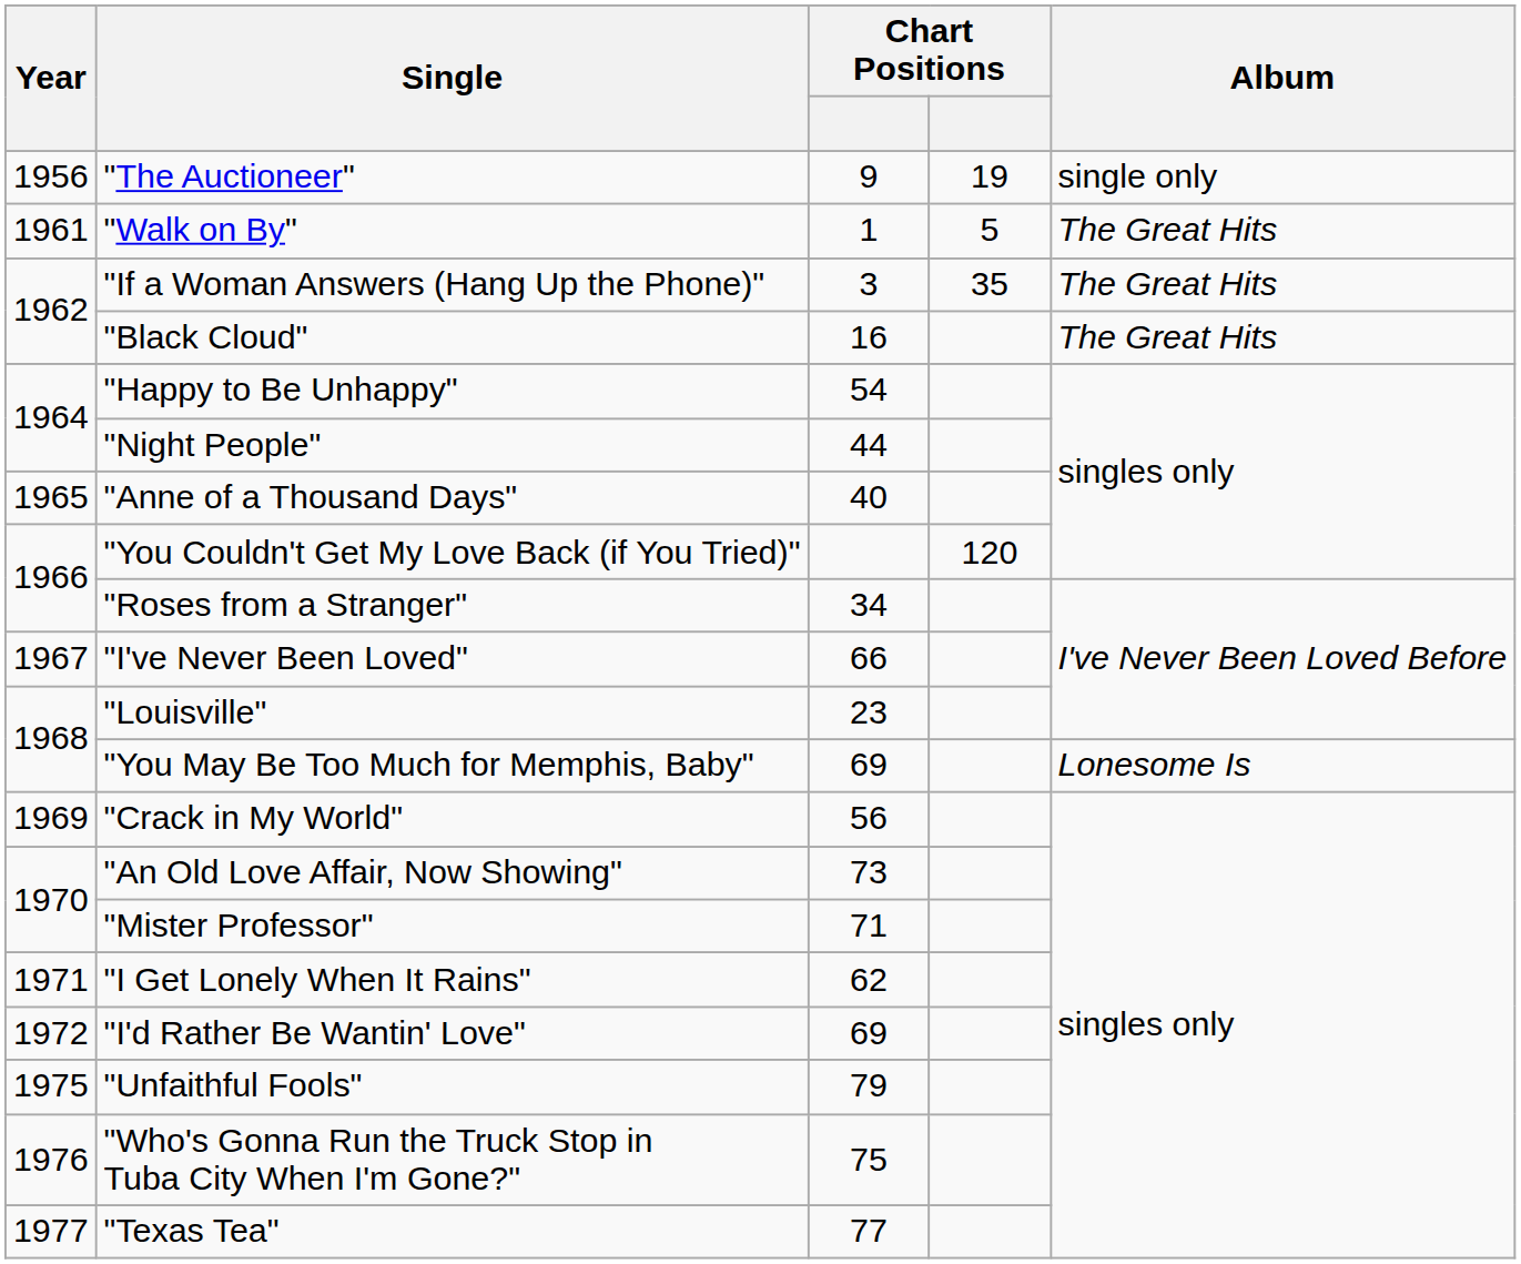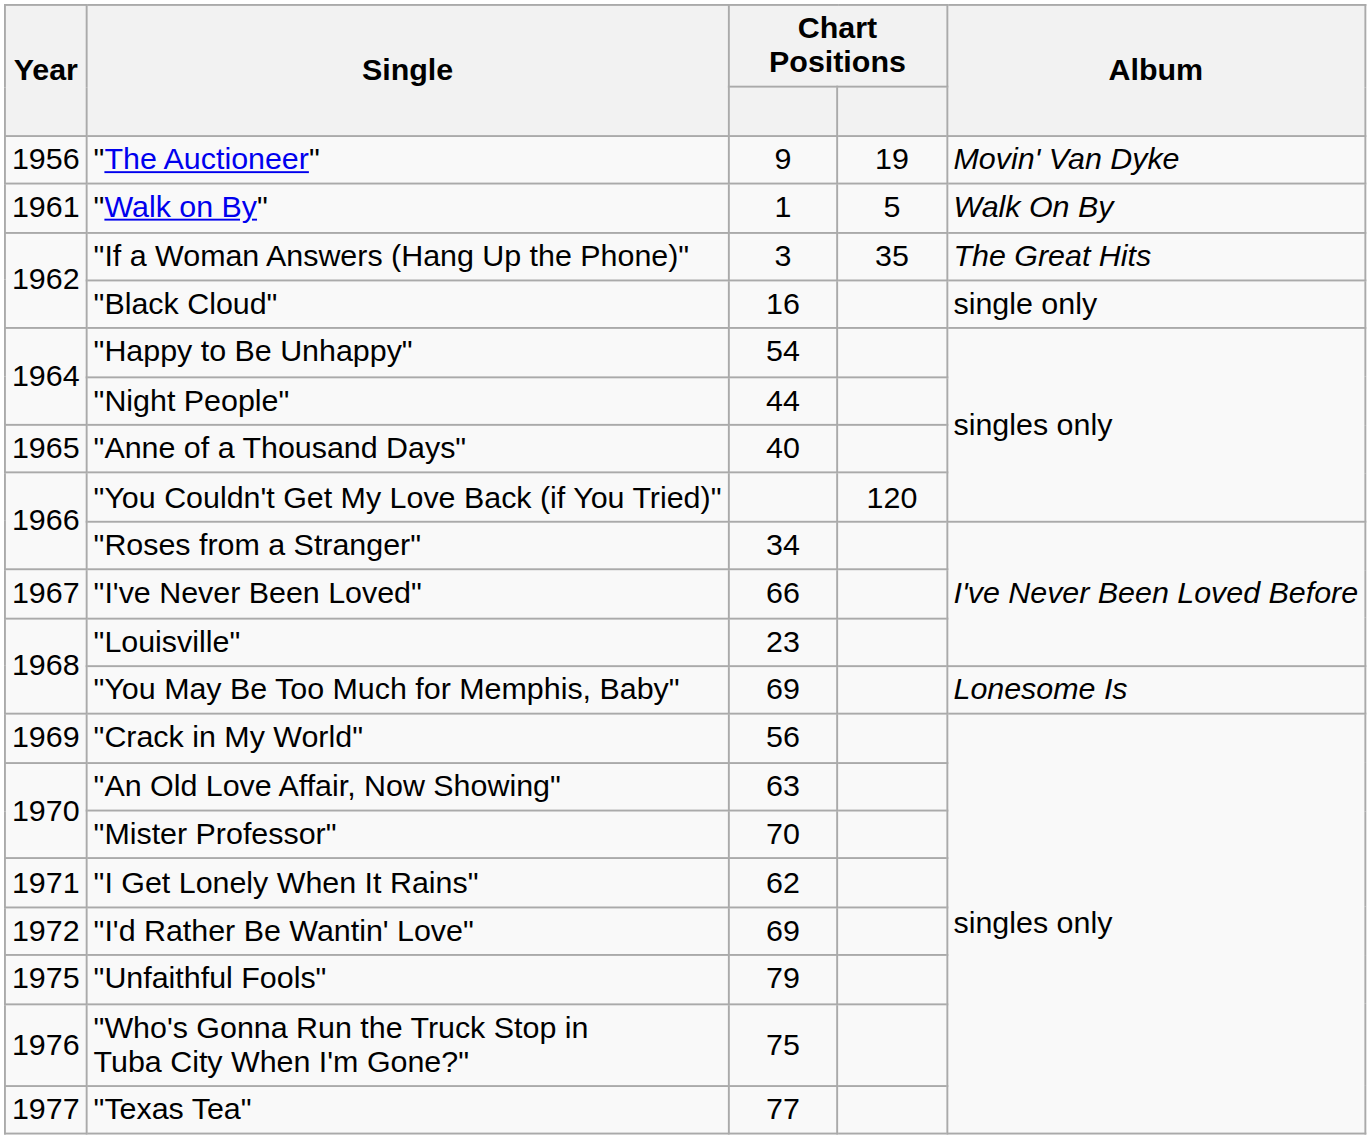"The Auctioneer" | Album: single only -> Movin' Van Dyke
"Walk on By" | Album: The Great Hits -> Walk On By
"Black Cloud" | Album: The Great Hits -> single only
"An Old Love Affair, Now Showing" | column 3: 73 -> 63
"Mister Professor" | column 3: 71 -> 70
